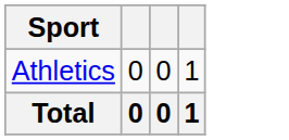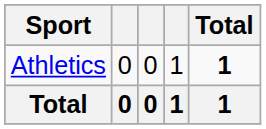+ column: Total | 1 | 1
